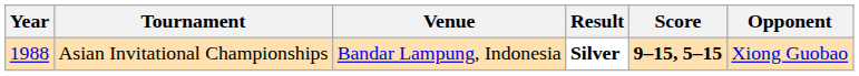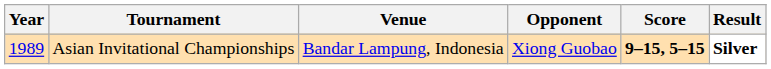columns swapped: Opponent <-> Result
Asian Invitational Championships | Year: 1988 -> 1989
